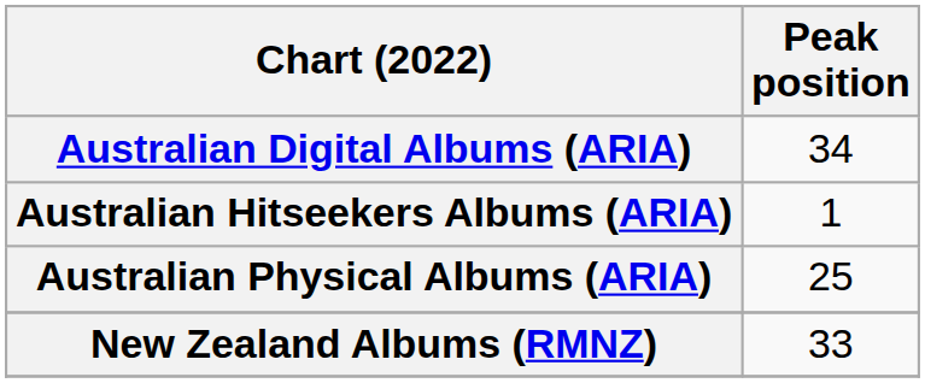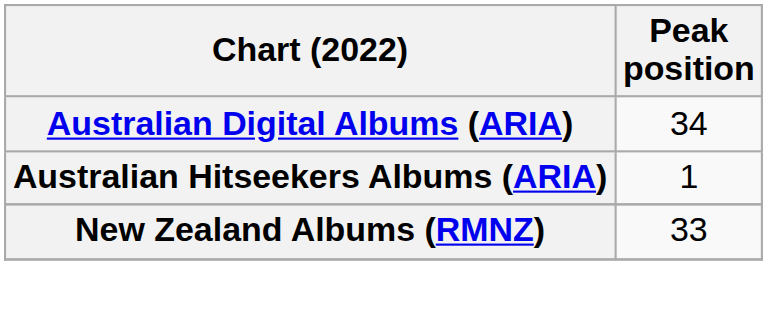- row: Australian Physical Albums (ARIA) | 25
